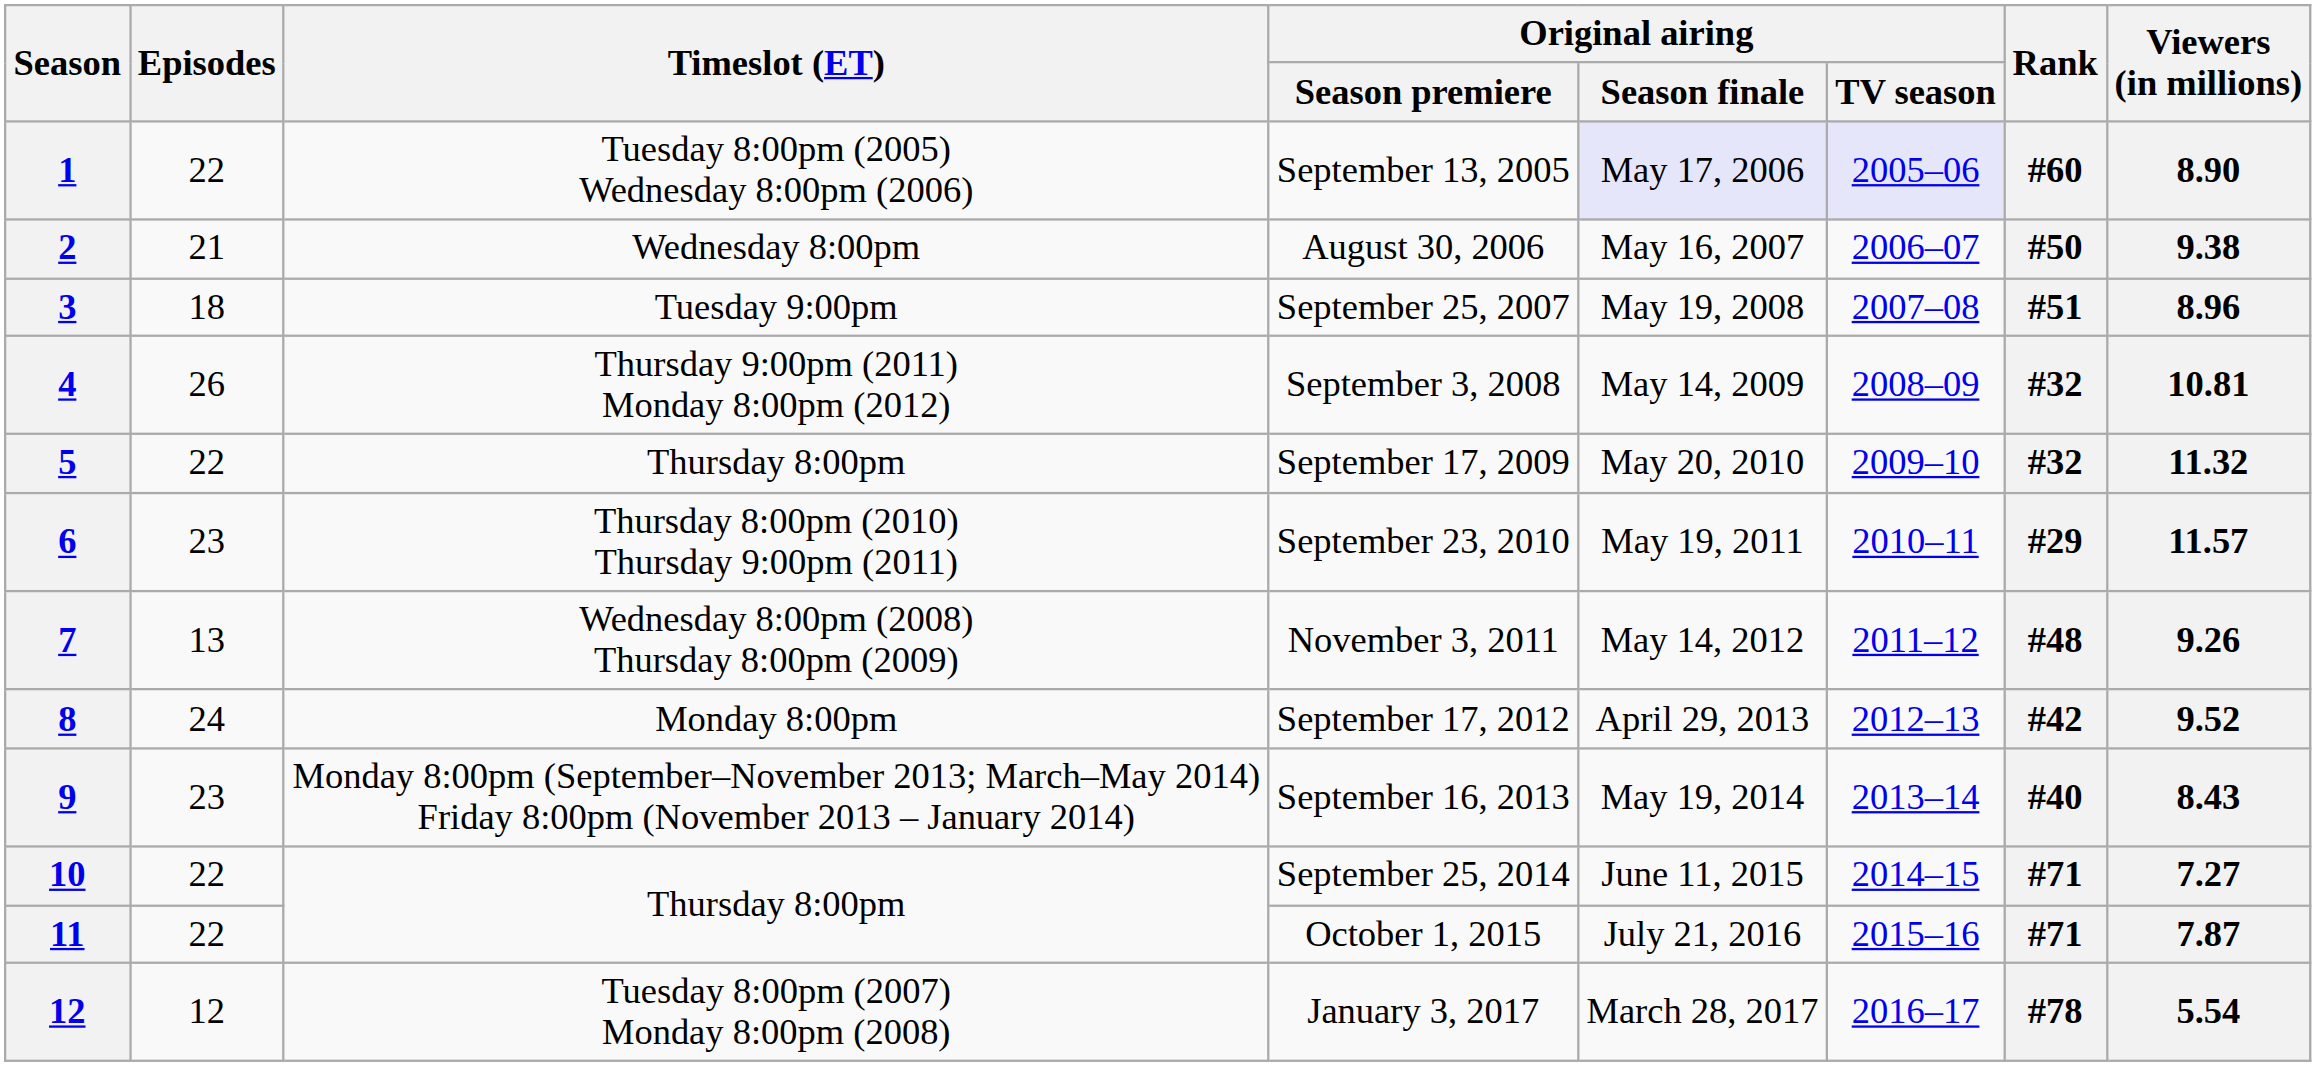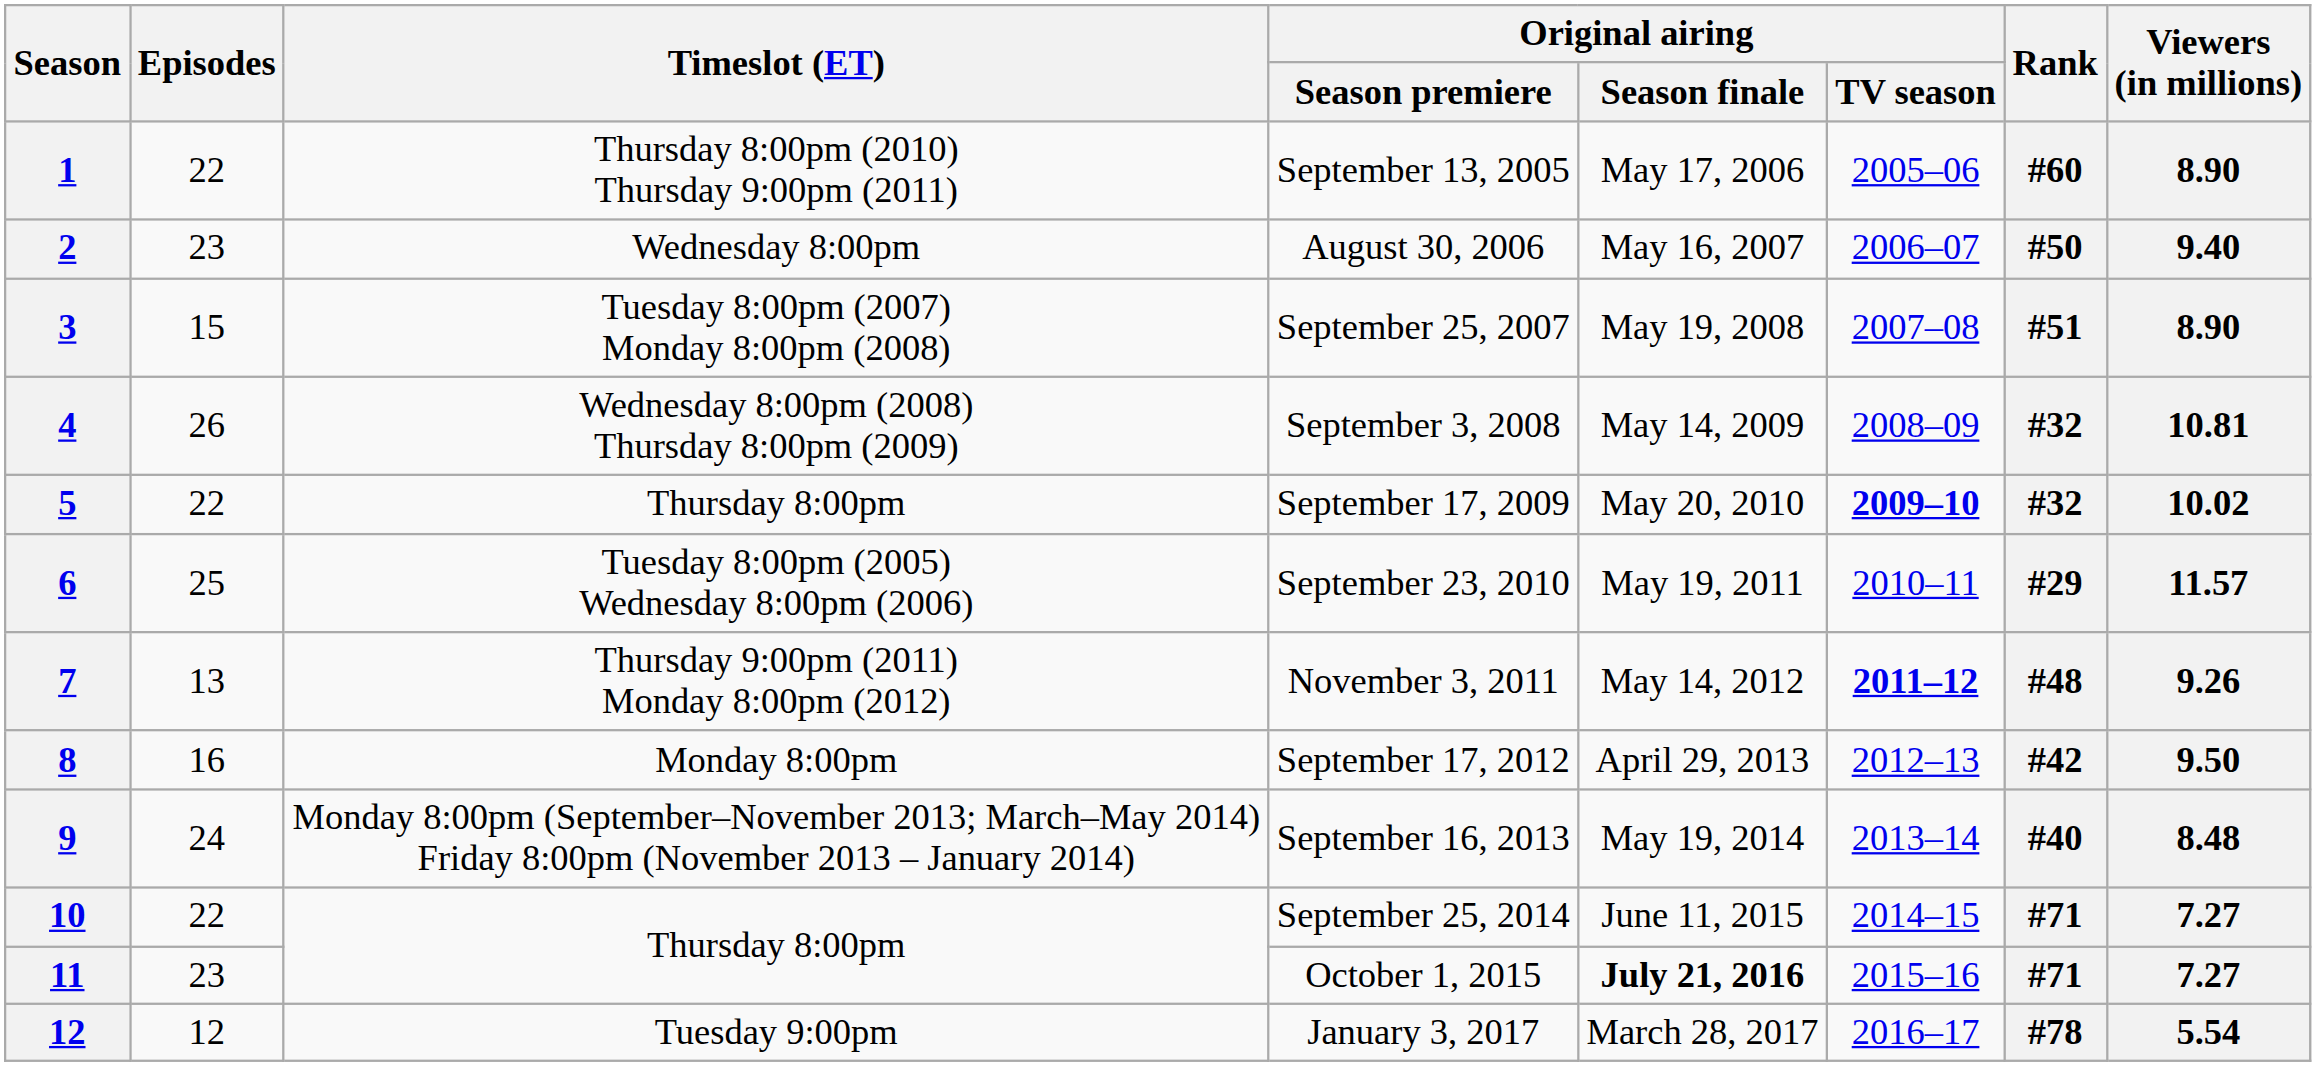September 13, 2005 | Timeslot (ET): Tuesday 8:00pm (2005) Wednesday 8:00pm (2006) -> Thursday 8:00pm (2010) Thursday 9:00pm (2011)
September 13, 2005 | Original airing / Season finale: lavender background -> no background
September 13, 2005 | Original airing / TV season: lavender background -> no background
August 30, 2006 | Episodes: 21 -> 23
August 30, 2006 | Viewers (in millions): 9.38 -> 9.40
September 25, 2007 | Episodes: 18 -> 15
September 25, 2007 | Timeslot (ET): Tuesday 9:00pm -> Tuesday 8:00pm (2007) Monday 8:00pm (2008)
September 25, 2007 | Viewers (in millions): 8.96 -> 8.90
September 3, 2008 | Timeslot (ET): Thursday 9:00pm (2011) Monday 8:00pm (2012) -> Wednesday 8:00pm (2008) Thursday 8:00pm (2009)
September 17, 2009 | Original airing / TV season: normal -> bold
September 17, 2009 | Viewers (in millions): 11.32 -> 10.02
September 23, 2010 | Episodes: 23 -> 25
September 23, 2010 | Timeslot (ET): Thursday 8:00pm (2010) Thursday 9:00pm (2011) -> Tuesday 8:00pm (2005) Wednesday 8:00pm (2006)
November 3, 2011 | Timeslot (ET): Wednesday 8:00pm (2008) Thursday 8:00pm (2009) -> Thursday 9:00pm (2011) Monday 8:00pm (2012)
November 3, 2011 | Original airing / TV season: normal -> bold
September 17, 2012 | Episodes: 24 -> 16
September 17, 2012 | Viewers (in millions): 9.52 -> 9.50
September 16, 2013 | Episodes: 23 -> 24
September 16, 2013 | Viewers (in millions): 8.43 -> 8.48
October 1, 2015 | Episodes: 22 -> 23
October 1, 2015 | Original airing / Season finale: normal -> bold
October 1, 2015 | Viewers (in millions): 7.87 -> 7.27
January 3, 2017 | Timeslot (ET): Tuesday 8:00pm (2007) Monday 8:00pm (2008) -> Tuesday 9:00pm
